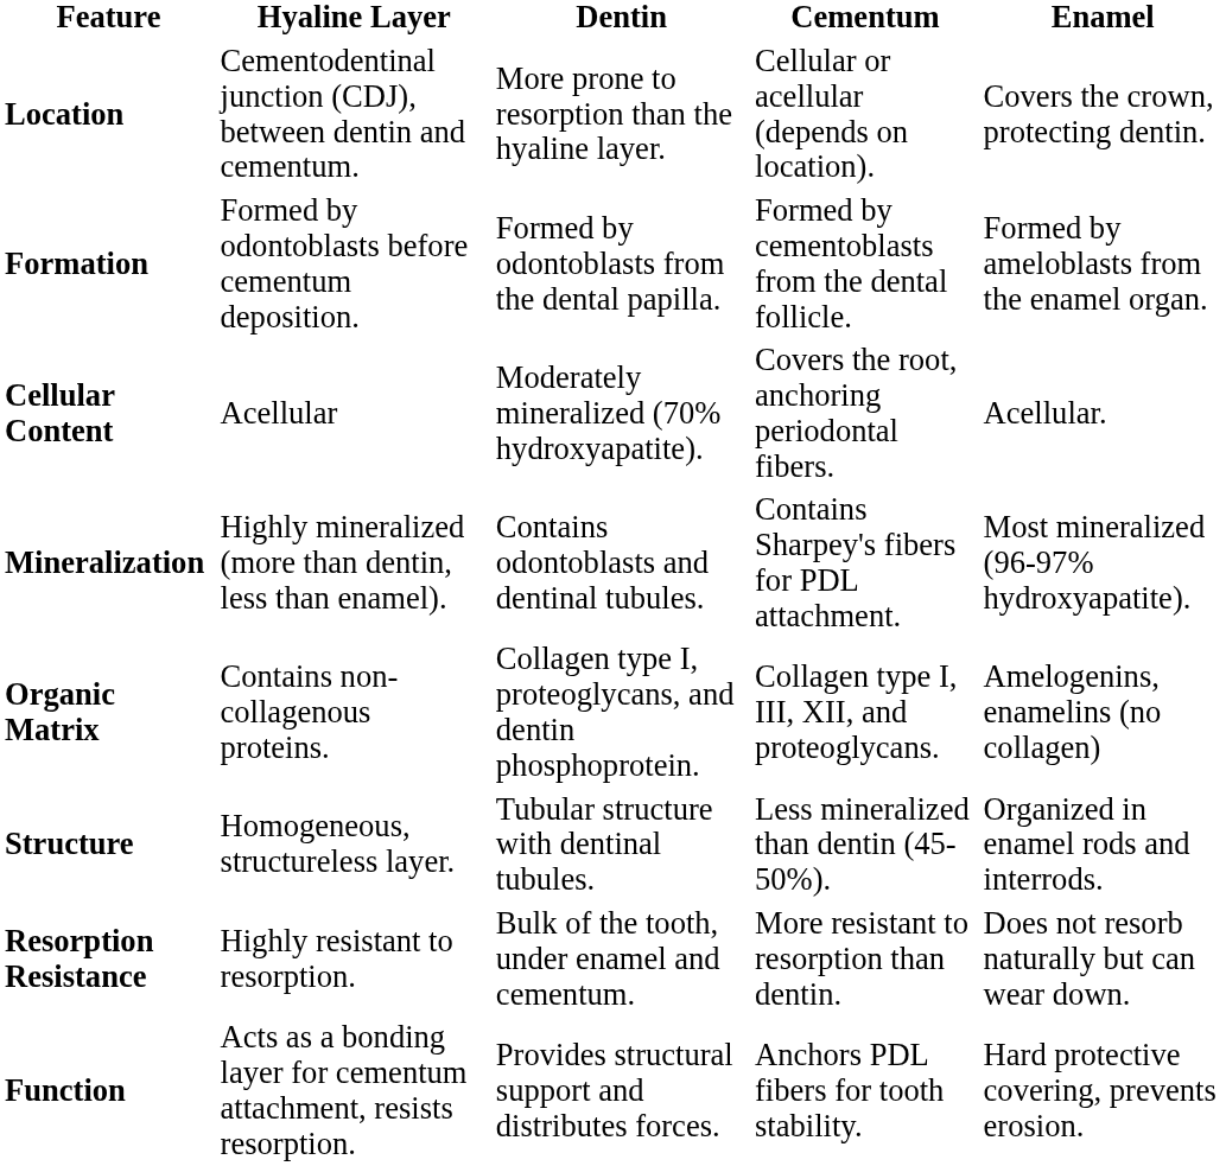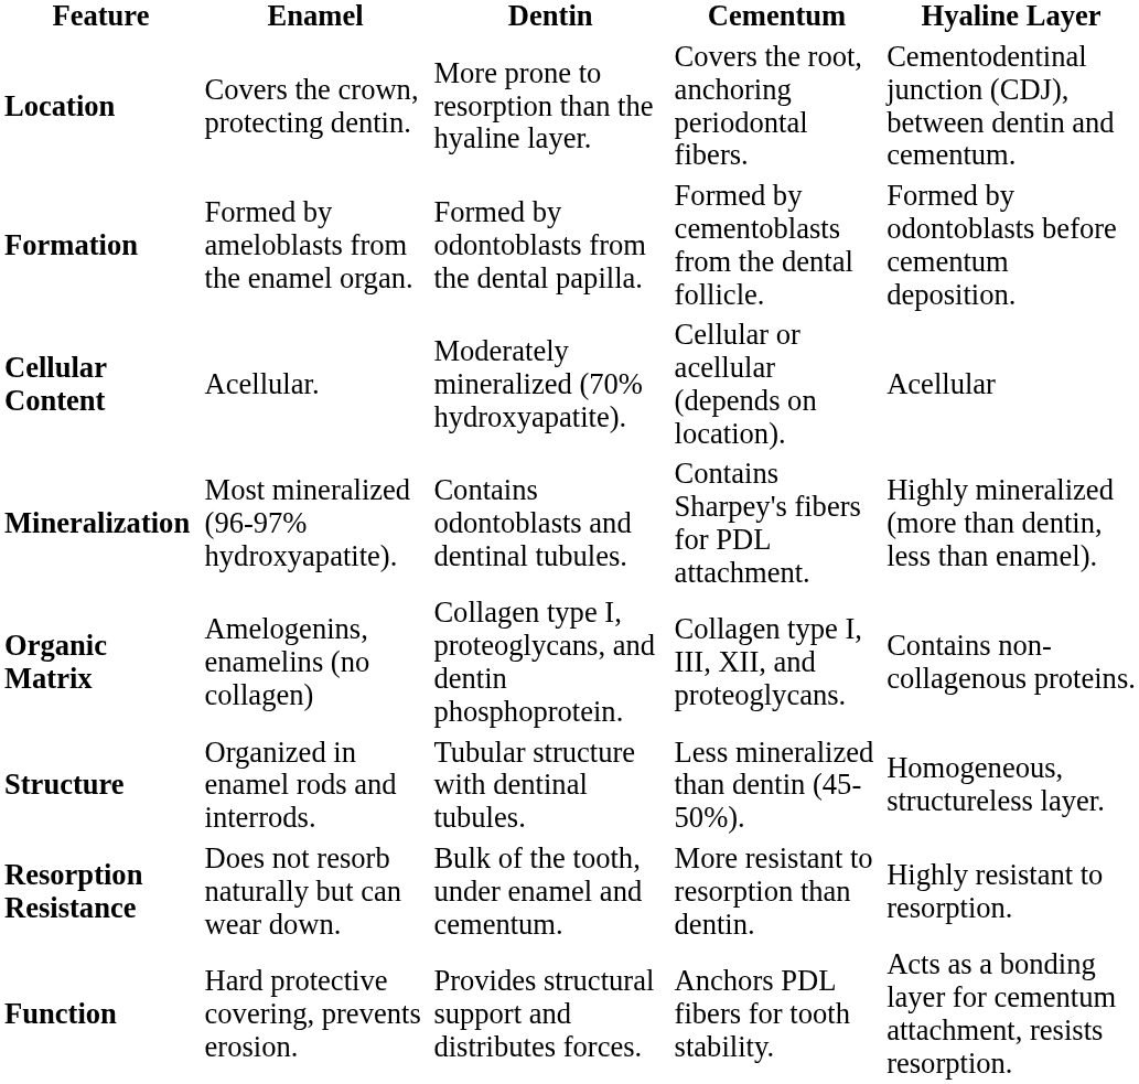columns swapped: Hyaline Layer <-> Enamel
Location | Cementum: Cellular or acellular (depends on location). -> Covers the root, anchoring periodontal fibers.
Cellular Content | Cementum: Covers the root, anchoring periodontal fibers. -> Cellular or acellular (depends on location).
